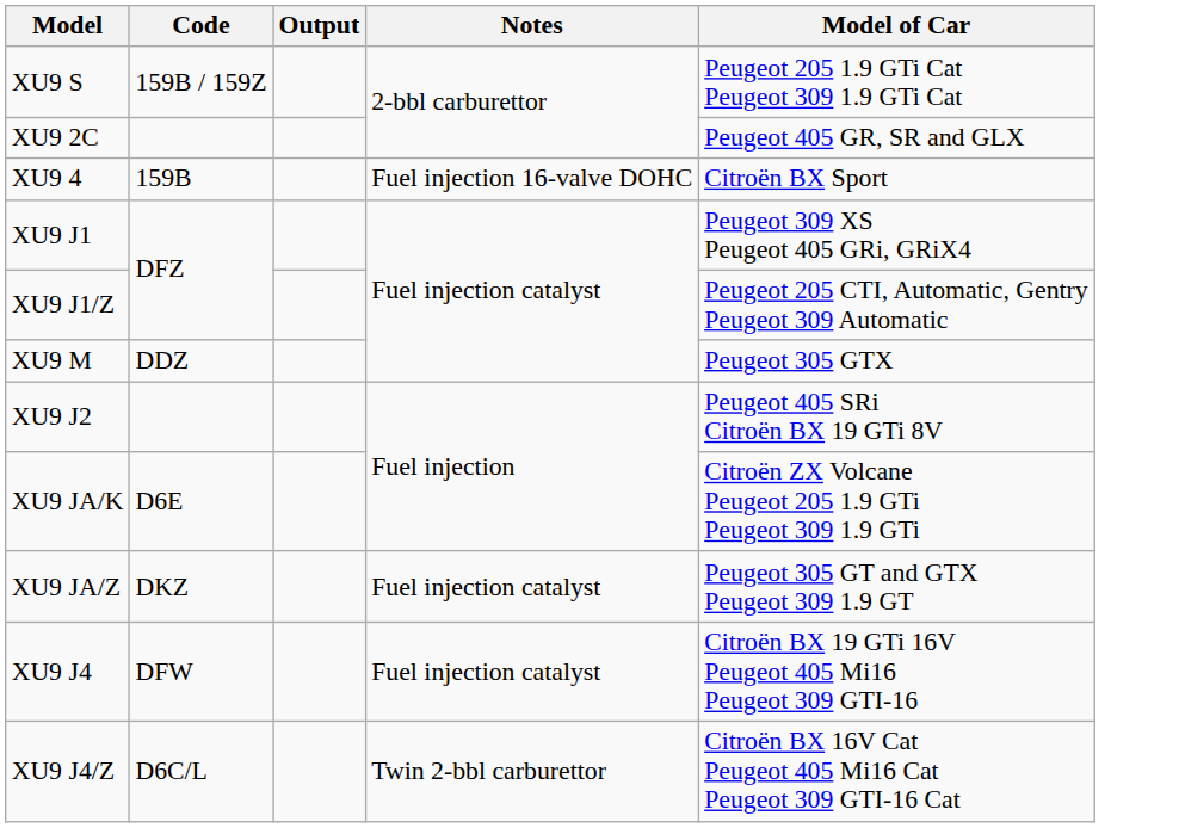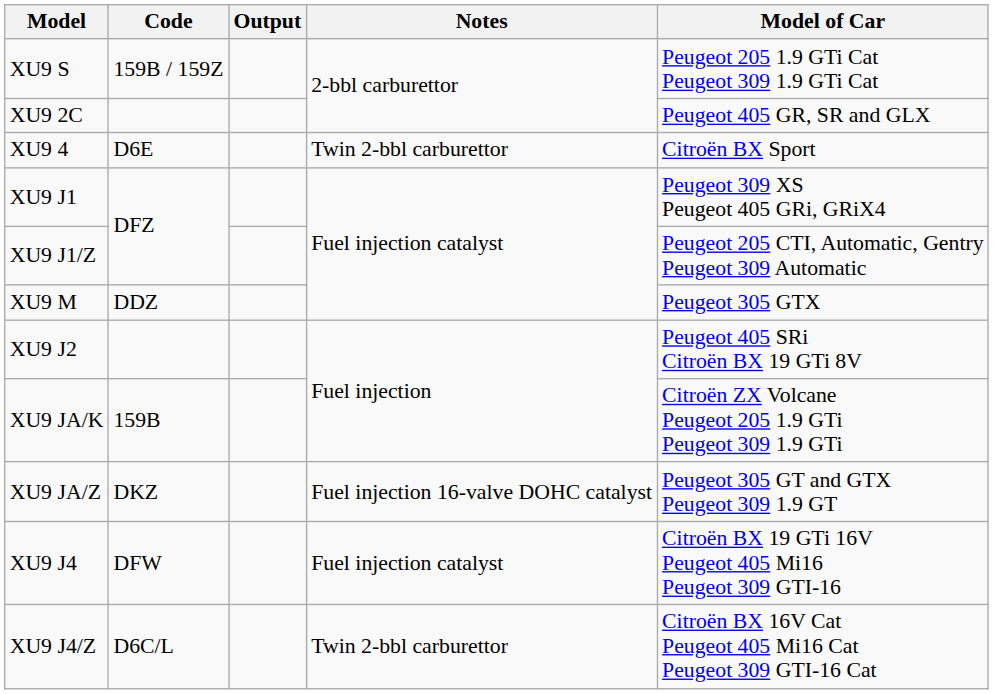XU9 4 | Code: 159B -> D6E
XU9 4 | Notes: Fuel injection 16-valve DOHC -> Twin 2-bbl carburettor
XU9 JA/K | Code: D6E -> 159B
XU9 JA/Z | Notes: Fuel injection catalyst -> Fuel injection 16-valve DOHC catalyst
